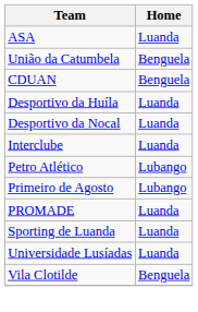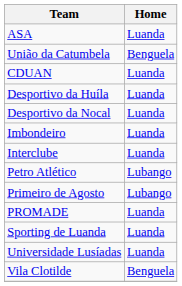CDUAN | Home: Benguela -> Luanda
+ row: Imbondeiro | Luanda
